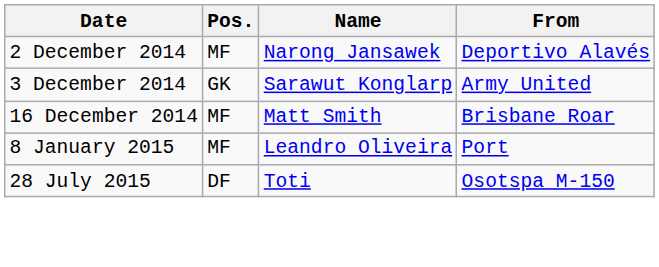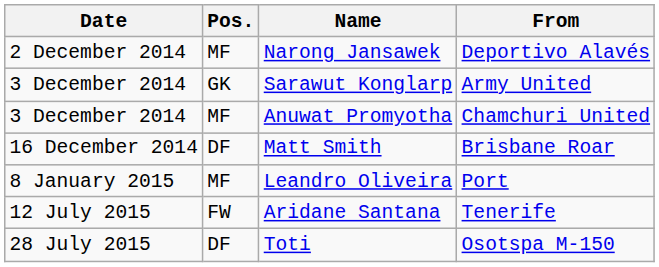+ row: 3 December 2014 | MF | Anuwat Promyotha | Chamchuri United
Matt Smith | Pos.: MF -> DF
+ row: 12 July 2015 | FW | Aridane Santana | Tenerife
